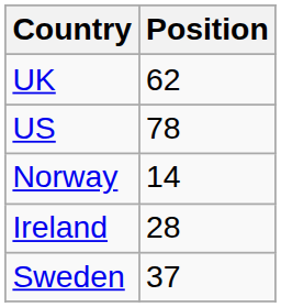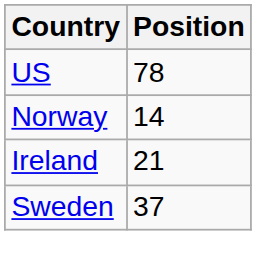- row: UK | 62
Ireland | Position: 28 -> 21
